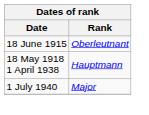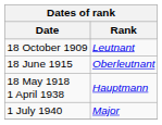+ row: 18 October 1909 | Leutnant
